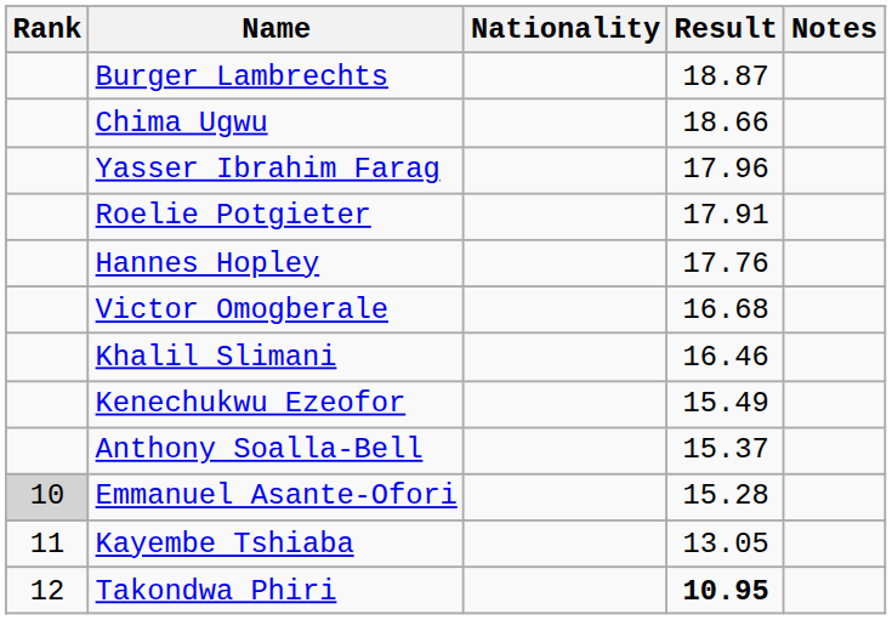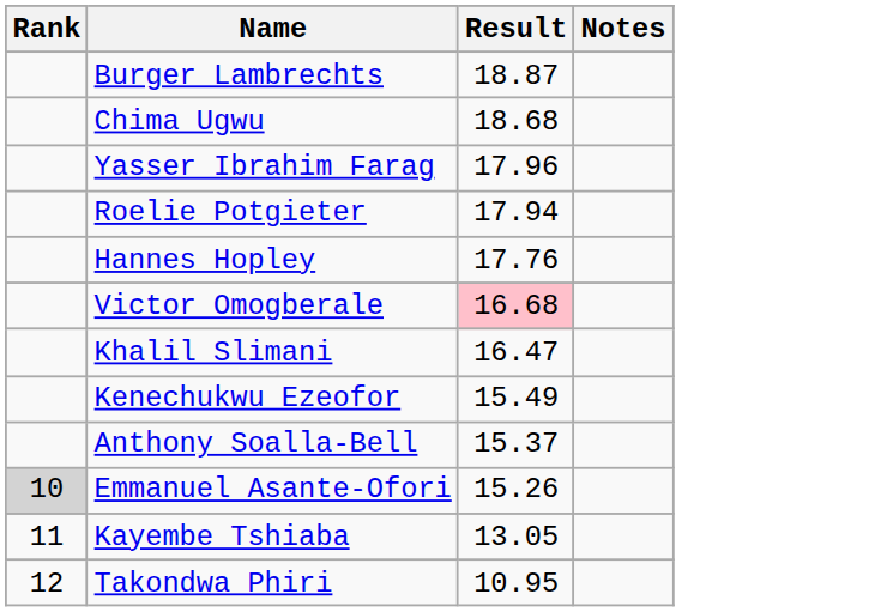- column: Nationality
Chima Ugwu | Result: 18.66 -> 18.68
Roelie Potgieter | Result: 17.91 -> 17.94
Victor Omogberale | Result: no background -> pink background
Khalil Slimani | Result: 16.46 -> 16.47
Emmanuel Asante-Ofori | Result: 15.28 -> 15.26
Takondwa Phiri | Result: bold -> normal
